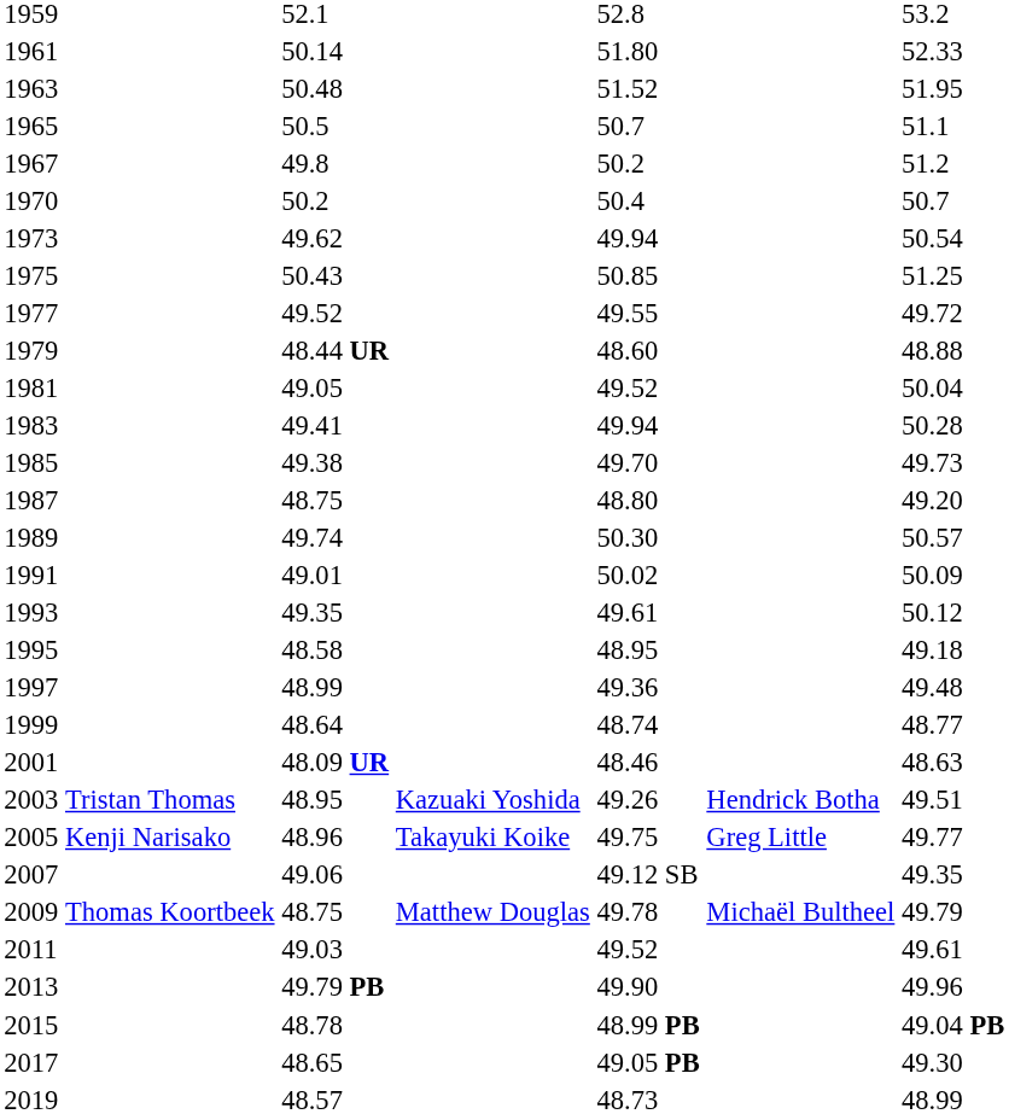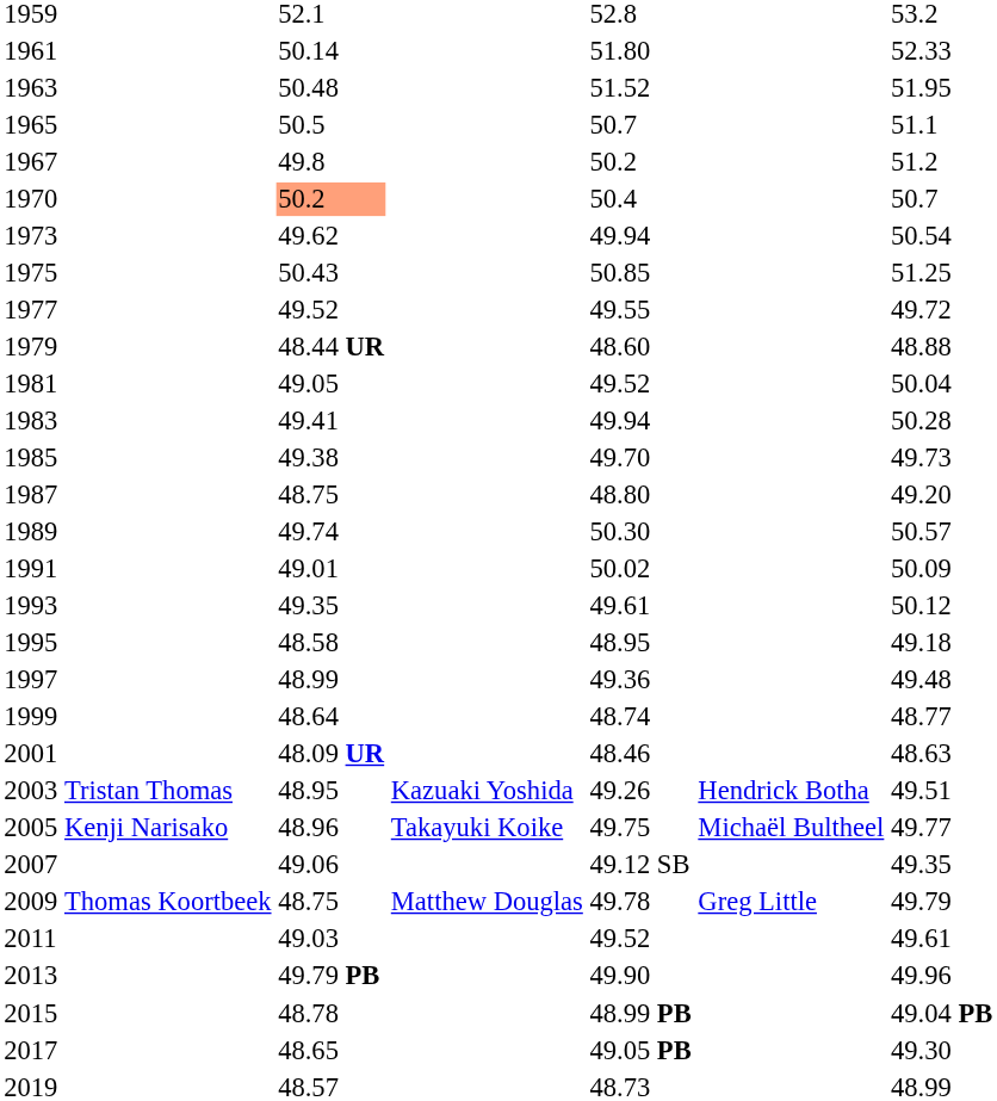1970 | column 3: no background -> lightsalmon background
2005 | column 6: Greg Little -> Michaël Bultheel
2009 | column 6: Michaël Bultheel -> Greg Little
